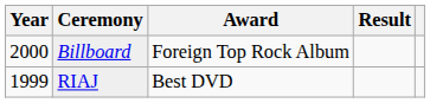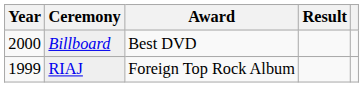Billboard | Award: Foreign Top Rock Album -> Best DVD
RIAJ | Award: Best DVD -> Foreign Top Rock Album
